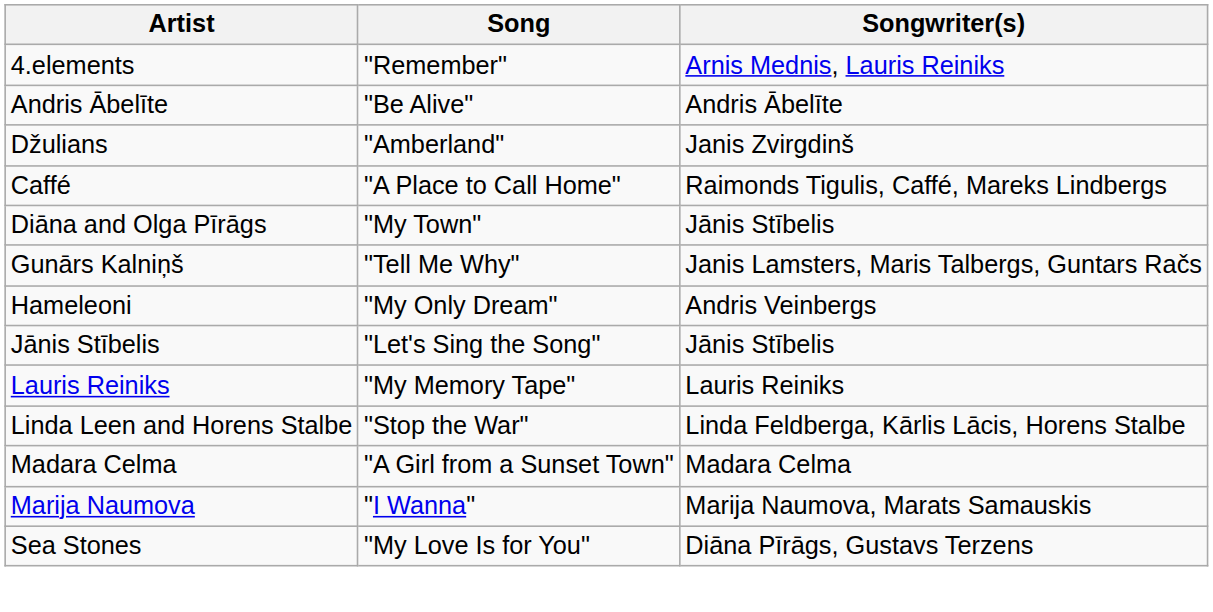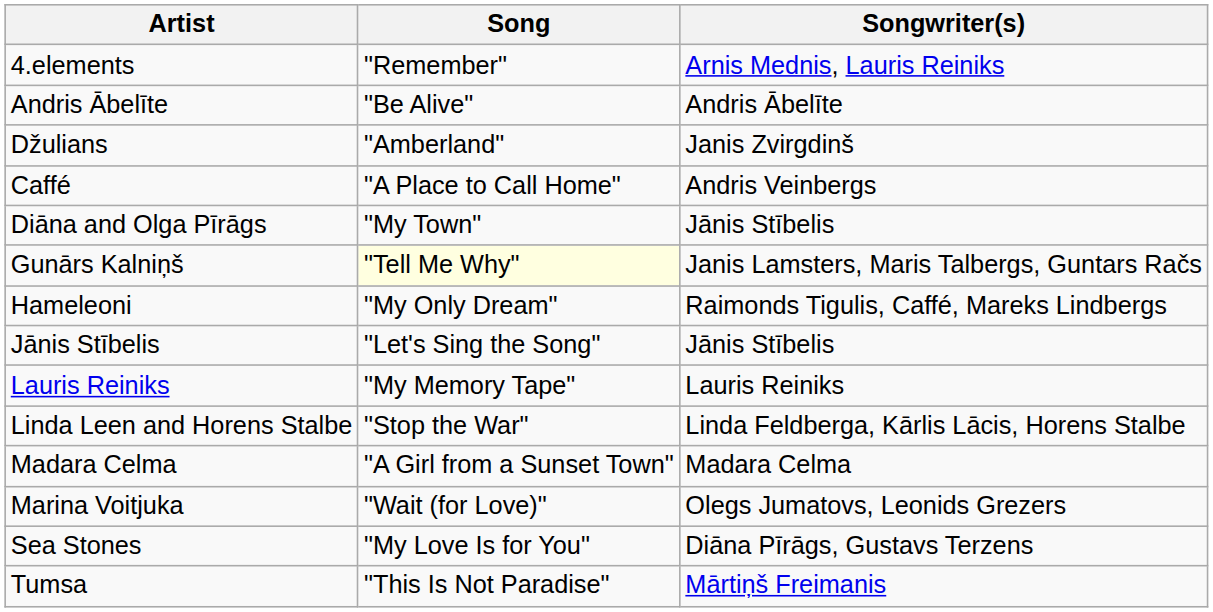Caffé | Songwriter(s): Raimonds Tigulis, Caffé, Mareks Lindbergs -> Andris Veinbergs
Gunārs Kalniņš | Song: no background -> lightyellow background
Hameleoni | Songwriter(s): Andris Veinbergs -> Raimonds Tigulis, Caffé, Mareks Lindbergs
- row: Marija Naumova | "I Wanna" | Marija Naumova, Marats Samauskis
+ row: Marina Voitjuka | "Wait (for Love)" | Olegs Jumatovs, Leonids Grezers
+ row: Tumsa | "This Is Not Paradise" | Mārtiņš Freimanis
